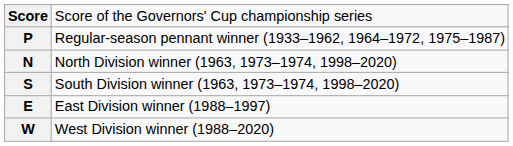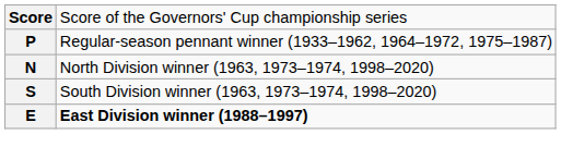E | column 2: normal -> bold
- row: W | West Division winner (1988–2020)
